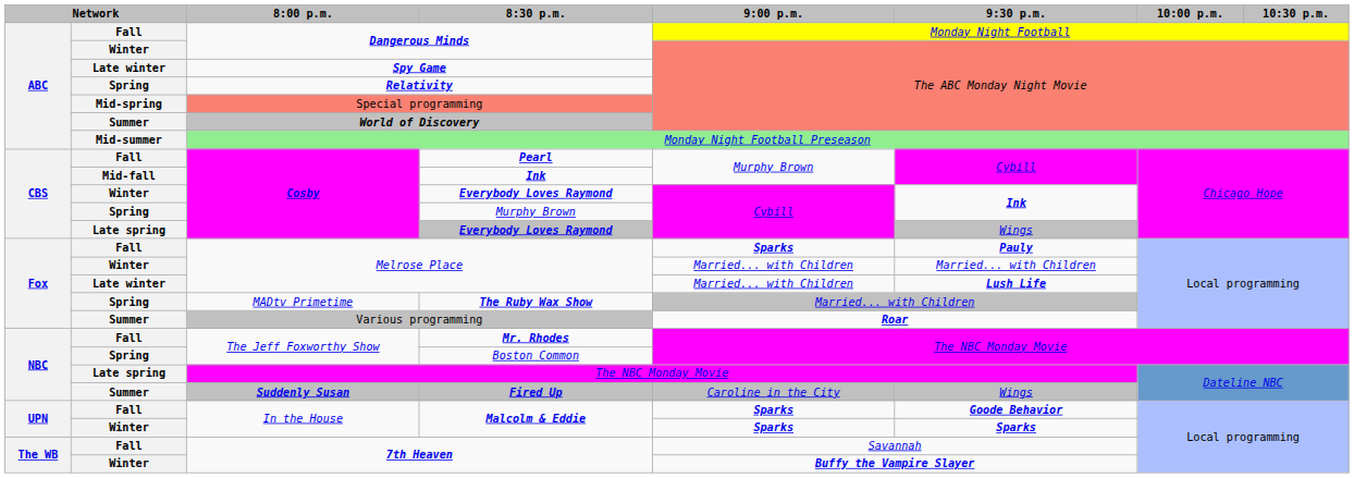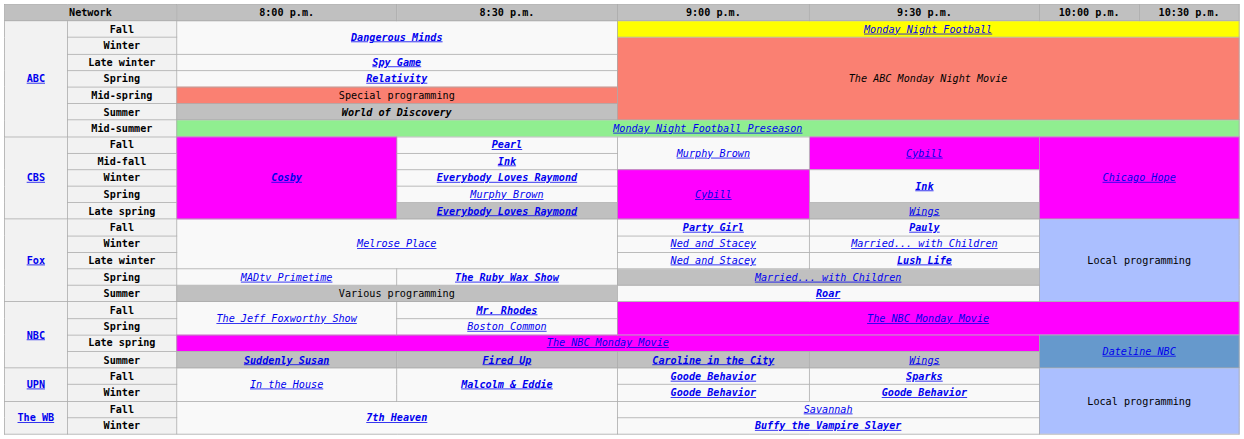Fall / Melrose Place | 9:00 p.m.: Sparks -> Party Girl
Winter / Melrose Place | 9:00 p.m.: Married... with Children -> Ned and Stacey
Late winter / Melrose Place | 9:00 p.m.: Married... with Children -> Ned and Stacey
Fired Up | 9:00 p.m.: normal -> bold
Fall / Malcolm & Eddie | 9:00 p.m.: Sparks -> Goode Behavior
Fall / Malcolm & Eddie | 9:30 p.m.: Goode Behavior -> Sparks
Winter / Malcolm & Eddie | 9:00 p.m.: Sparks -> Goode Behavior
Winter / Malcolm & Eddie | 9:30 p.m.: Sparks -> Goode Behavior
